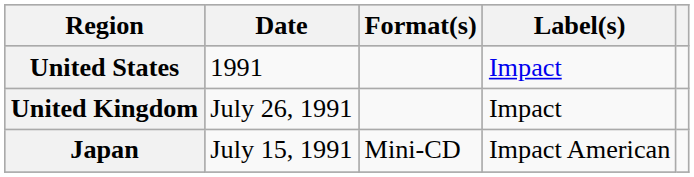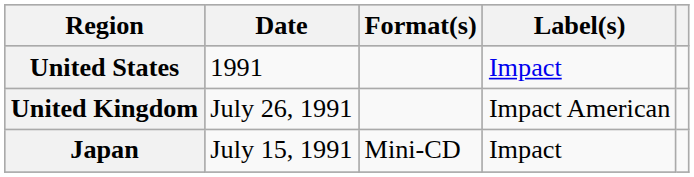United Kingdom | Label(s): Impact -> Impact American
Japan | Label(s): Impact American -> Impact
